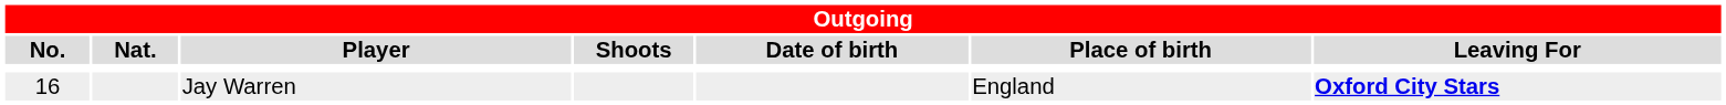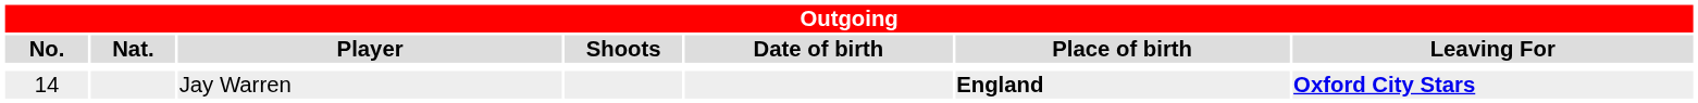Jay Warren | No.: 16 -> 14
Jay Warren | Place of birth: normal -> bold
